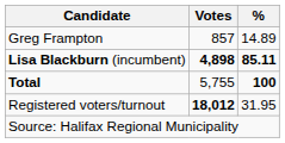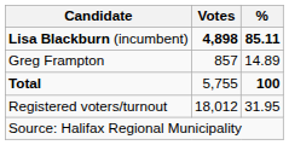rows swapped: Lisa Blackburn (incumbent) <-> Greg Frampton
Registered voters/turnout | Votes: bold -> normal
